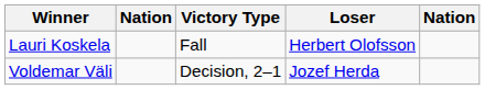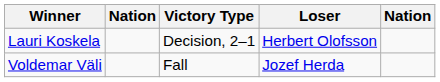Lauri Koskela | Victory Type: Fall -> Decision, 2–1
Voldemar Väli | Victory Type: Decision, 2–1 -> Fall
